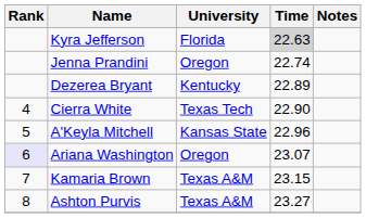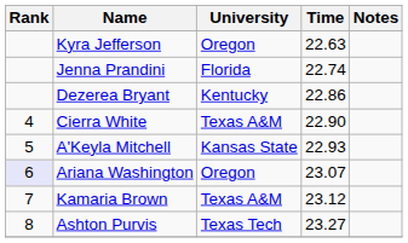Kyra Jefferson | University: Florida -> Oregon
Kyra Jefferson | Time: lightgrey background -> no background
Jenna Prandini | University: Oregon -> Florida
Dezerea Bryant | Time: 22.89 -> 22.86
Cierra White | University: Texas Tech -> Texas A&M
A'Keyla Mitchell | Time: 22.96 -> 22.93
Kamaria Brown | Time: 23.15 -> 23.12
Ashton Purvis | University: Texas A&M -> Texas Tech
